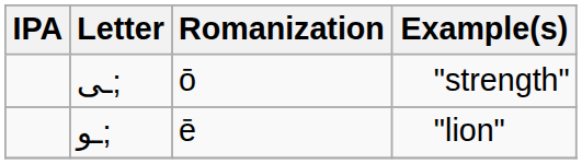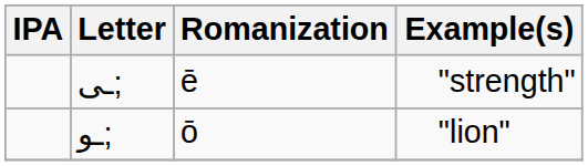ـی; | Romanization: ō -> ē
ـو; | Romanization: ē -> ō
